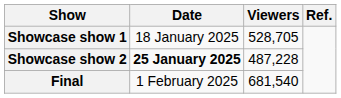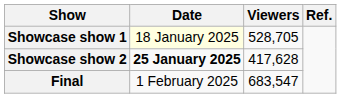Showcase show 1 | Date: no background -> lightyellow background
Showcase show 2 | Viewers: 487,228 -> 417,628
Final | Viewers: 681,540 -> 683,547
